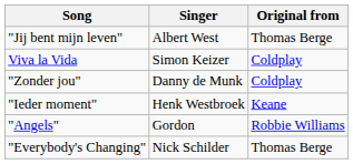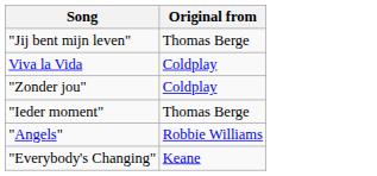- column: Singer | Albert West | Simon Keizer | Danny de Munk | Henk Westbroek | Gordon | Nick Schilder
"Ieder moment" | Original from: Keane -> Thomas Berge
"Everybody's Changing" | Original from: Thomas Berge -> Keane
